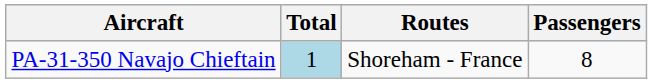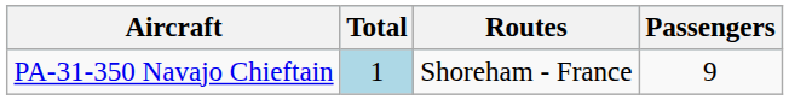PA-31-350 Navajo Chieftain | Passengers: 8 -> 9
